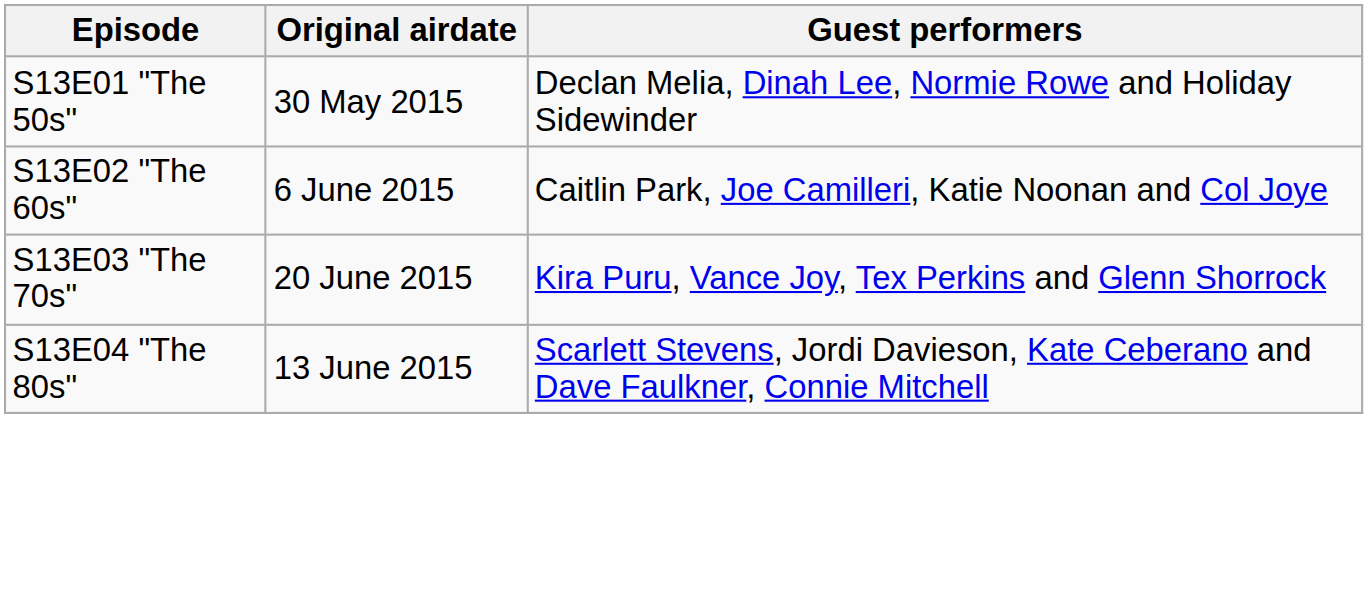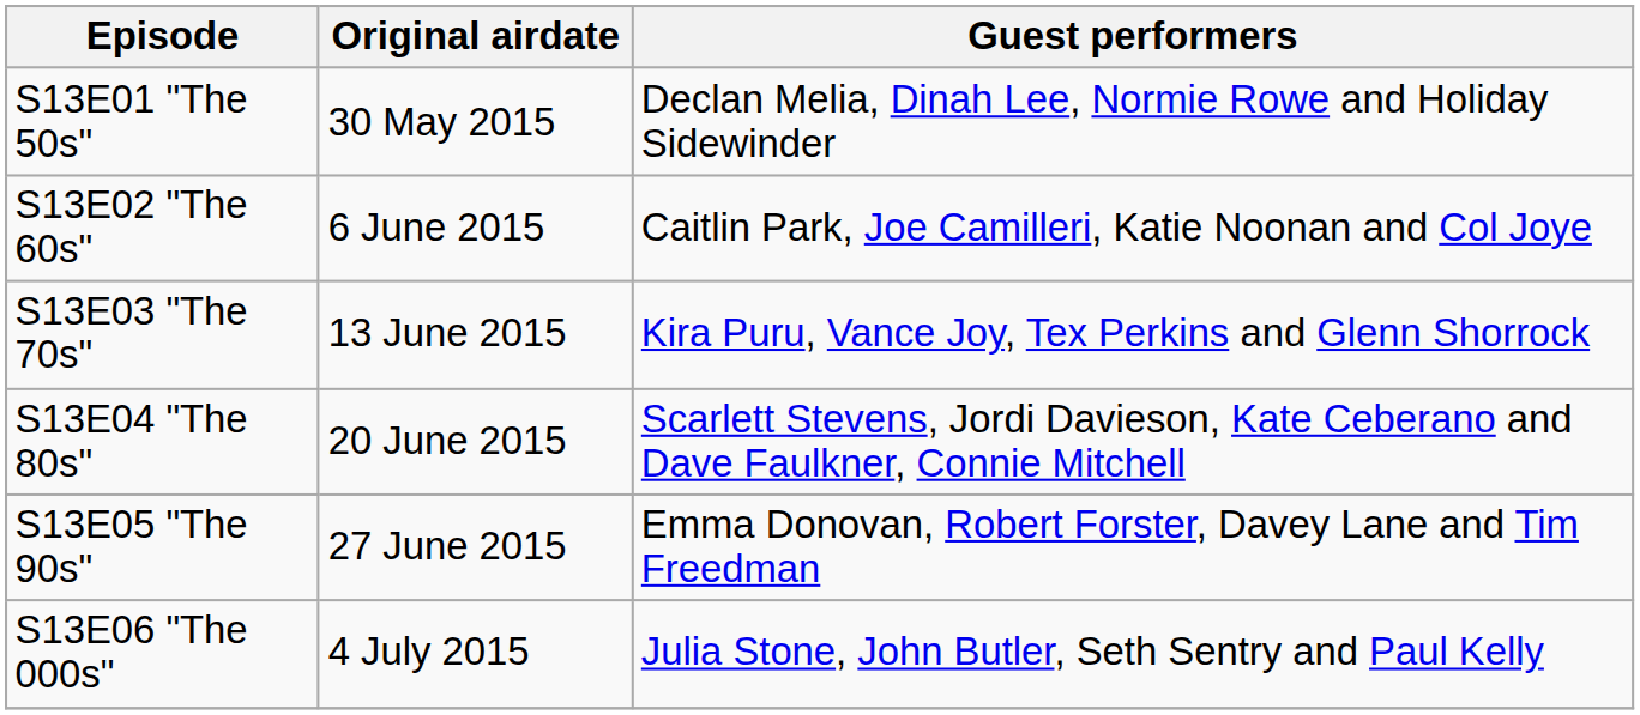S13E03 "The 70s" | Original airdate: 20 June 2015 -> 13 June 2015
S13E04 "The 80s" | Original airdate: 13 June 2015 -> 20 June 2015
+ row: S13E05 "The 90s" | 27 June 2015 | Emma Donovan, Robert Forster, Davey Lane and Tim Freedman
+ row: S13E06 "The 000s" | 4 July 2015 | Julia Stone, John Butler, Seth Sentry and Paul Kelly
